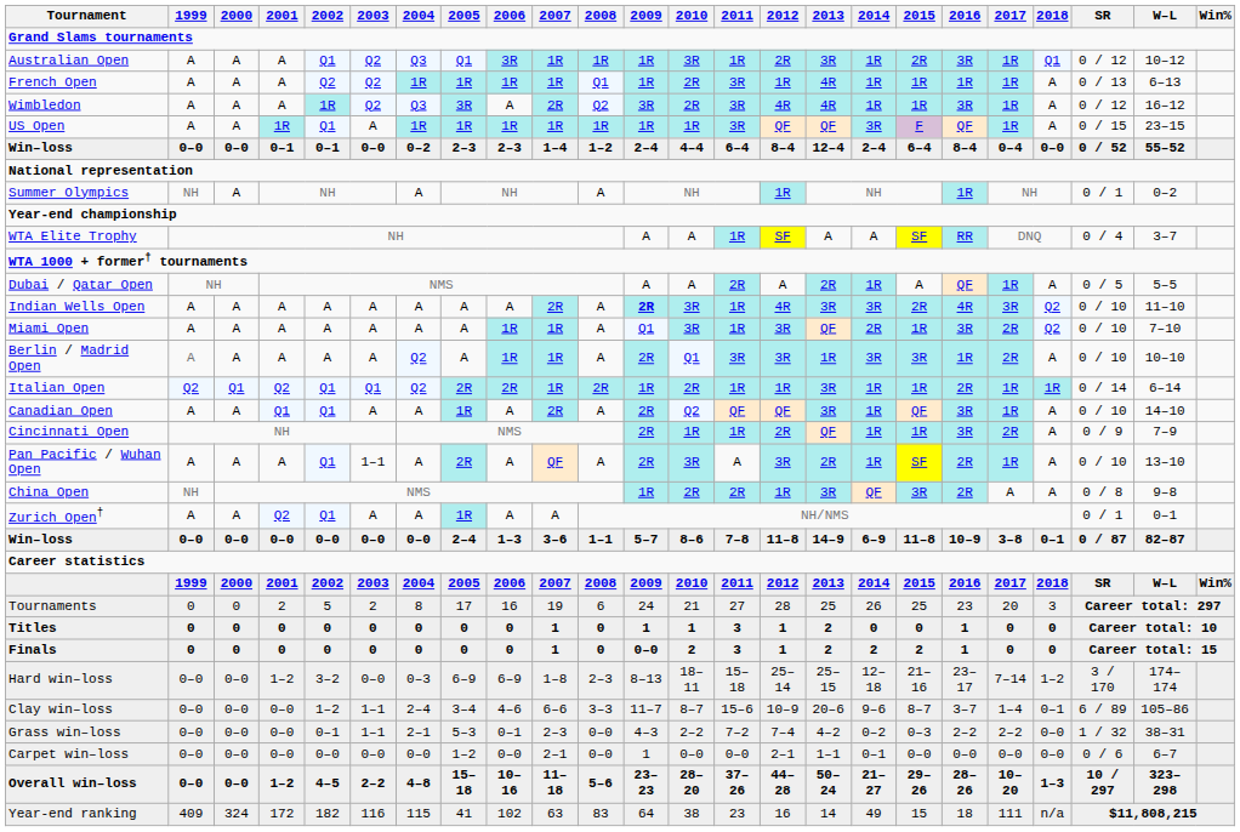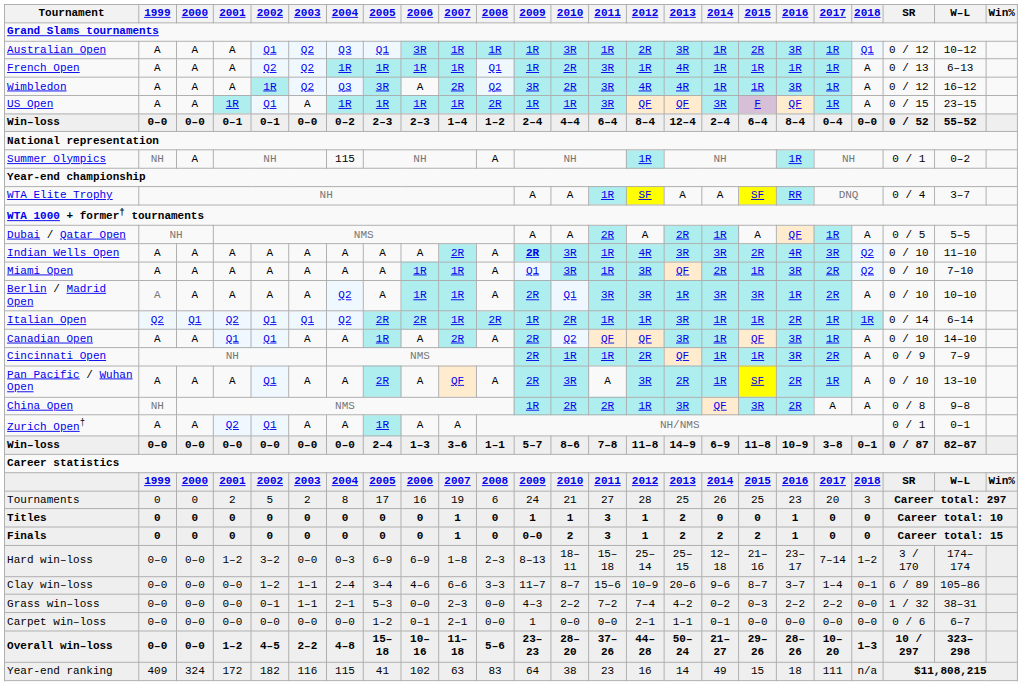US Open | 2008: 1R -> 2R
Summer Olympics | 2004: A -> 115
Pan Pacific / Wuhan Open | 2003: 1–1 -> A
Grass win–loss | 2006: 0–1 -> 0–0
Carpet win–loss | 2006: 0–0 -> 0–1
